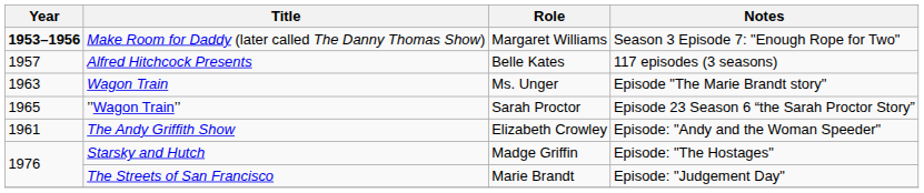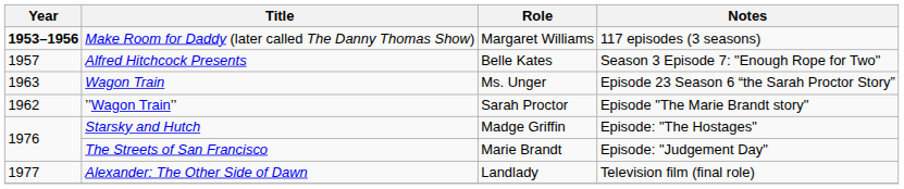Make Room for Daddy (later called The Danny Thomas Show) | Notes: Season 3 Episode 7: "Enough Rope for Two" -> 117 episodes (3 seasons)
Alfred Hitchcock Presents | Notes: 117 episodes (3 seasons) -> Season 3 Episode 7: "Enough Rope for Two"
Wagon Train | Notes: Episode "The Marie Brandt story" -> Episode 23 Season 6 “the Sarah Proctor Story”
’’Wagon Train’’ | Year: 1965 -> 1962
’’Wagon Train’’ | Notes: Episode 23 Season 6 “the Sarah Proctor Story” -> Episode "The Marie Brandt story"
- row: 1961 | The Andy Griffith Show | Elizabeth Crowley | Episode: "Andy and the Woman Speeder"
+ row: 1977 | Alexander: The Other Side of Dawn | Landlady | Television film (final role)
